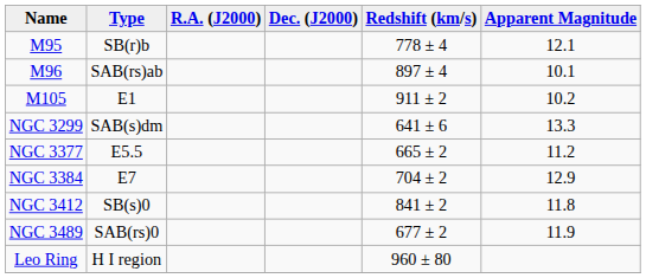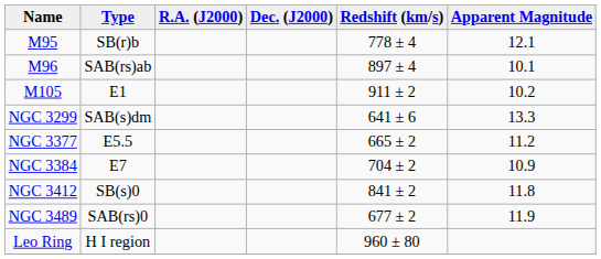NGC 3384 | Apparent Magnitude: 12.9 -> 10.9
